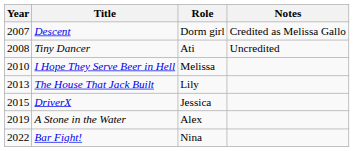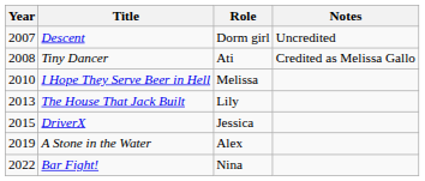Descent | Notes: Credited as Melissa Gallo -> Uncredited
Tiny Dancer | Notes: Uncredited -> Credited as Melissa Gallo
